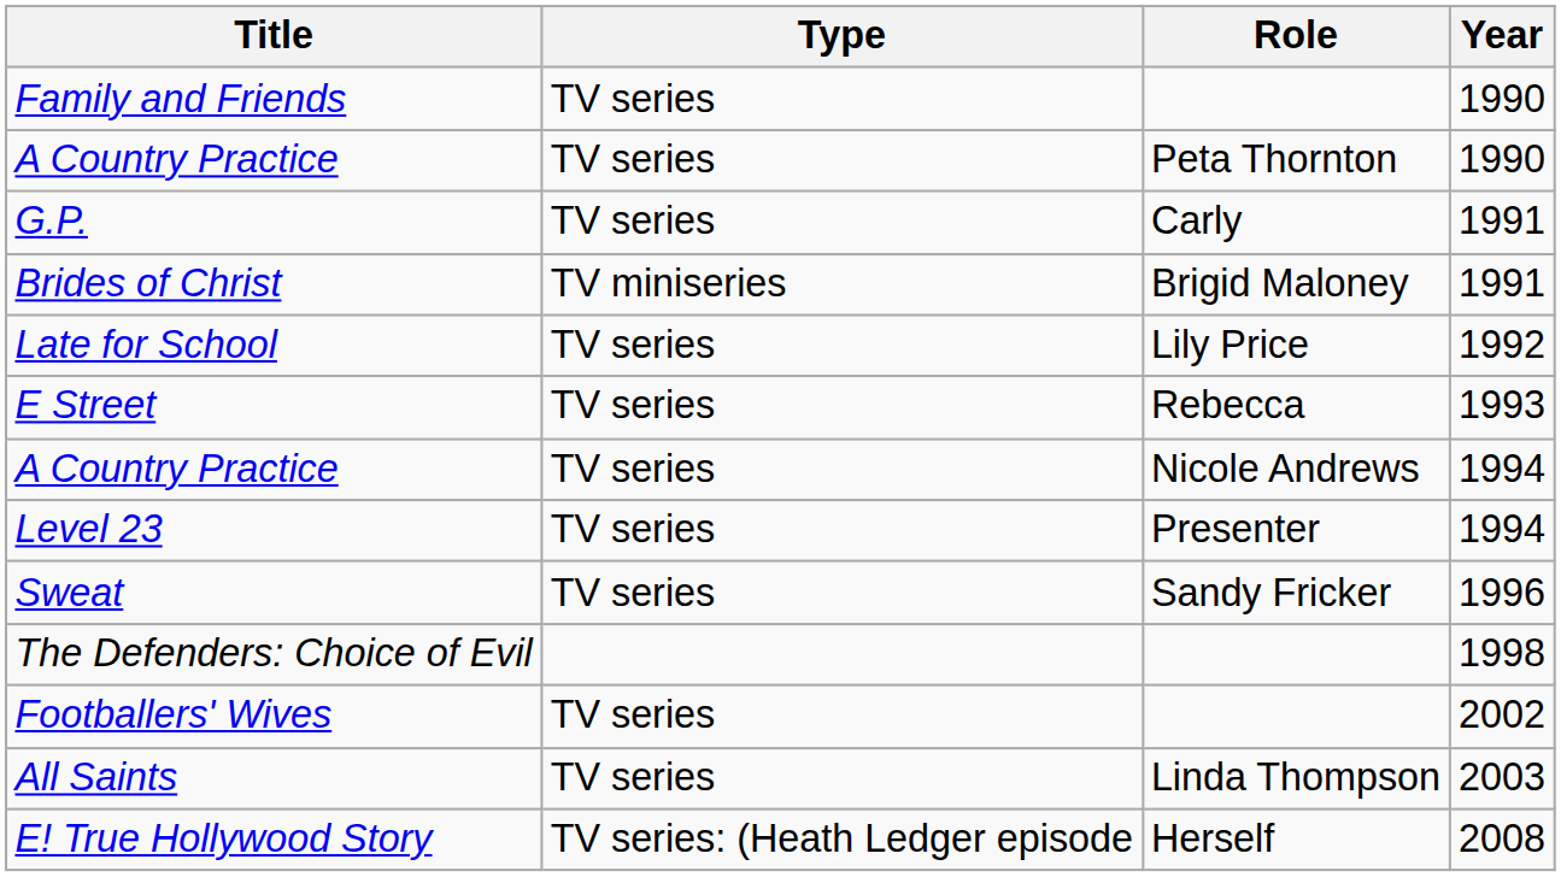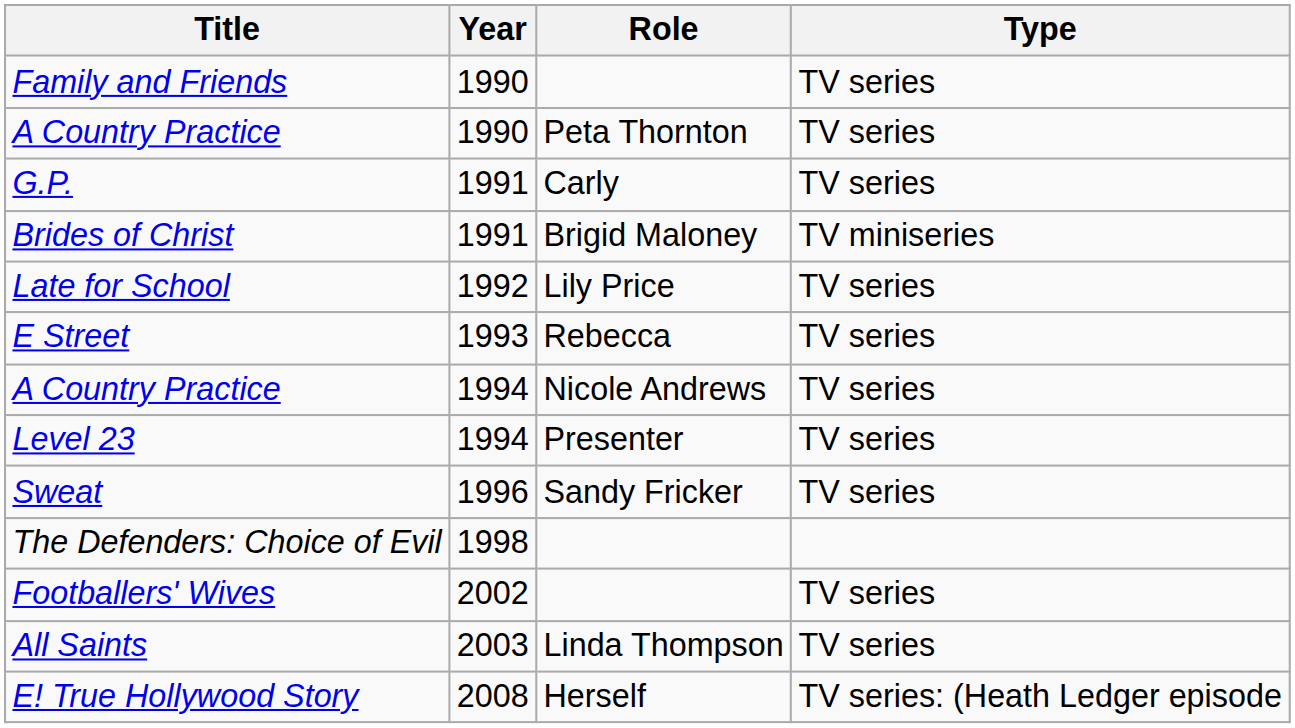columns swapped: Year <-> Type
